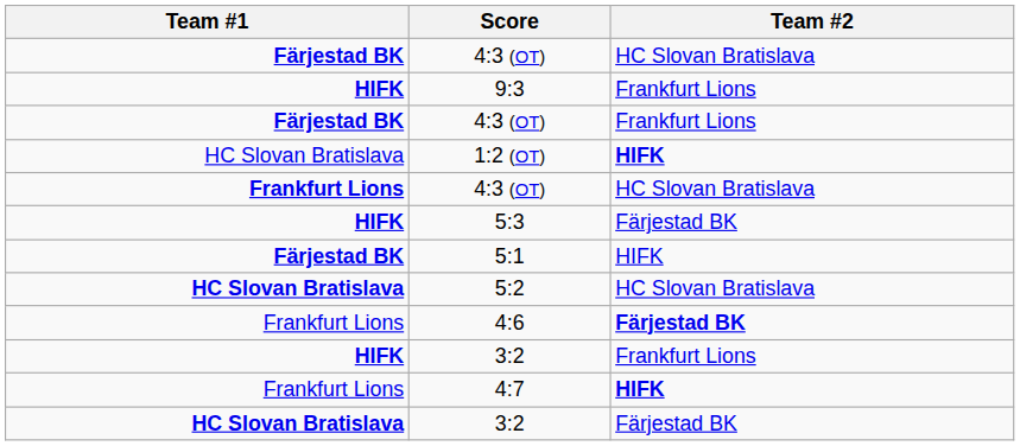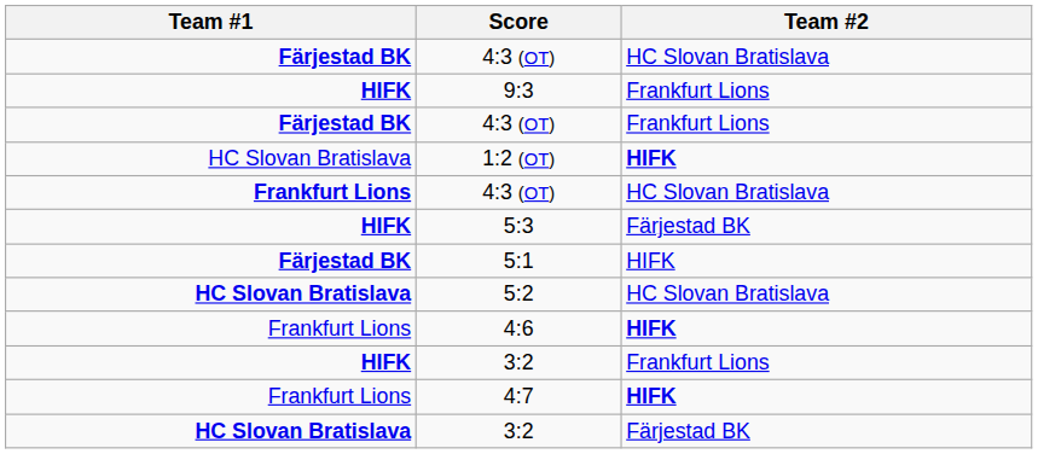4:6 | Team #2: Färjestad BK -> HIFK
